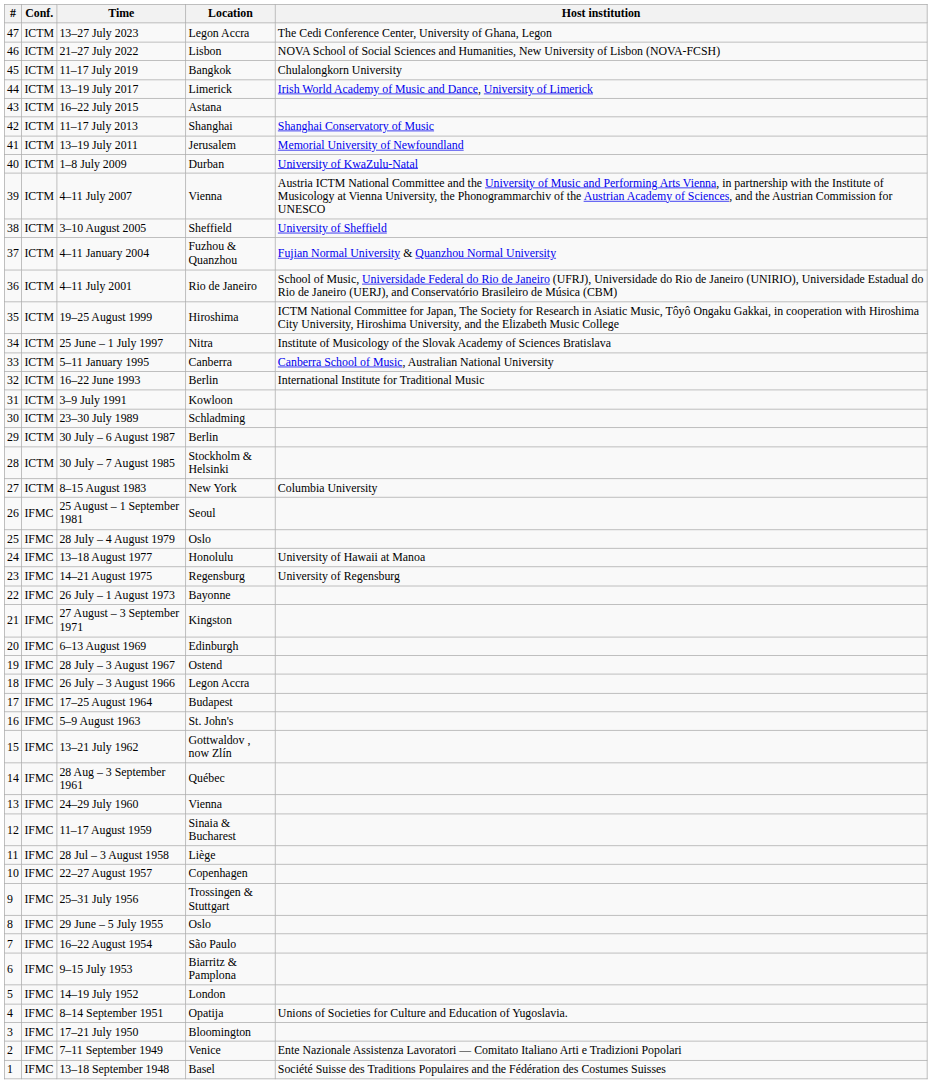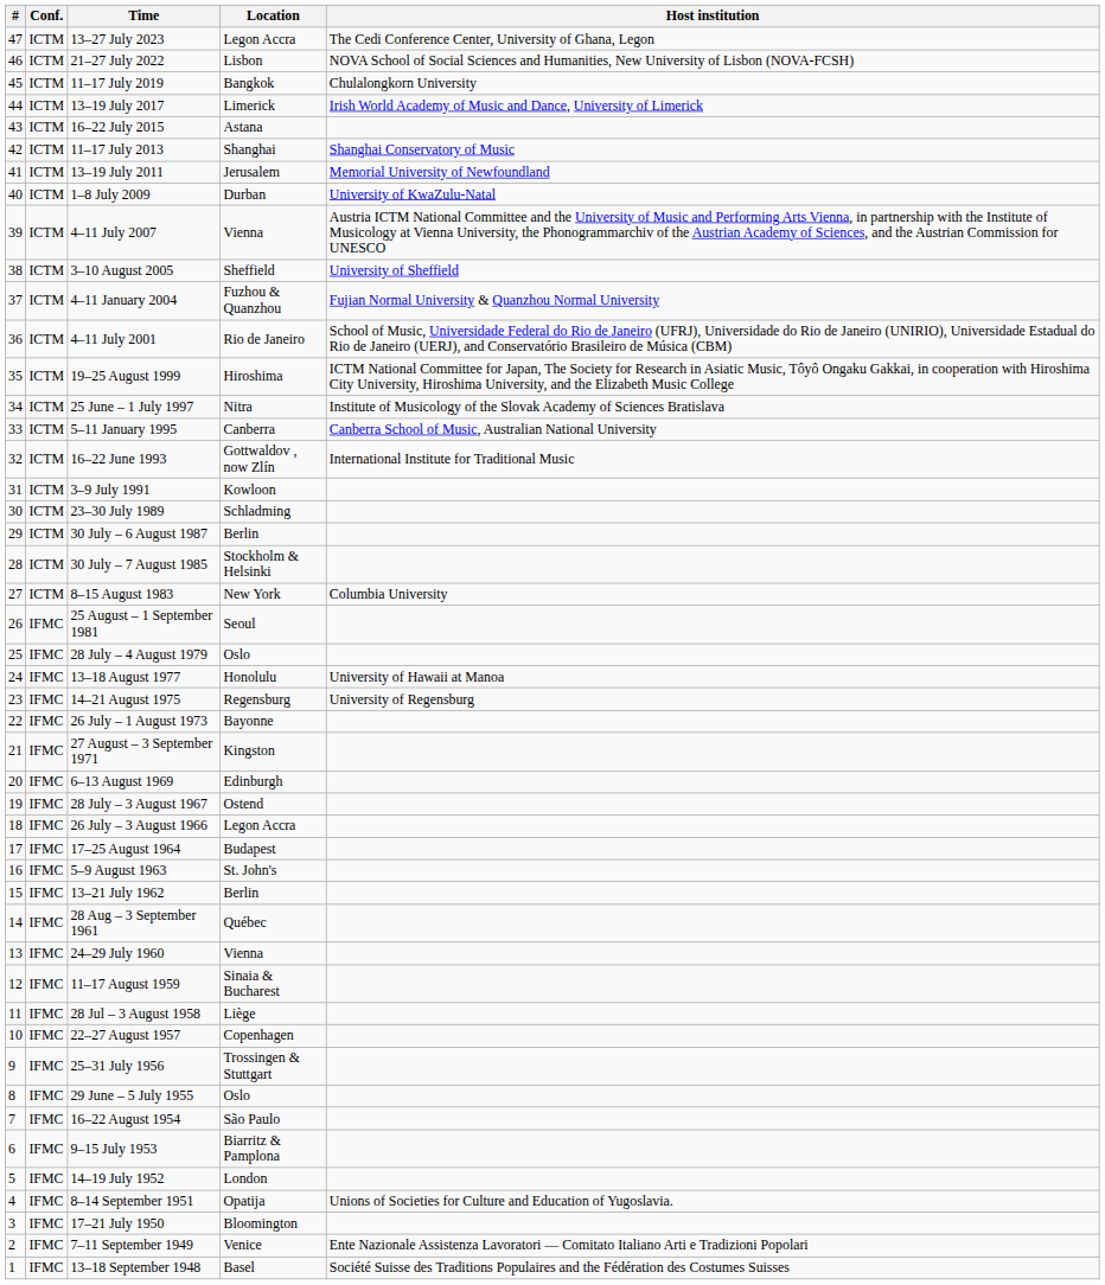16–22 June 1993 | Location: Berlin -> Gottwaldov , now Zlín
13–21 July 1962 | Location: Gottwaldov , now Zlín -> Berlin
